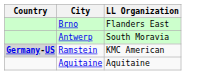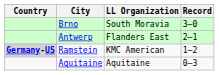+ column: Record | 3–0 | 2–1 | 1–2 | 0–3
Brno | LL Organization: Flanders East -> South Moravia
Antwerp | LL Organization: South Moravia -> Flanders East
